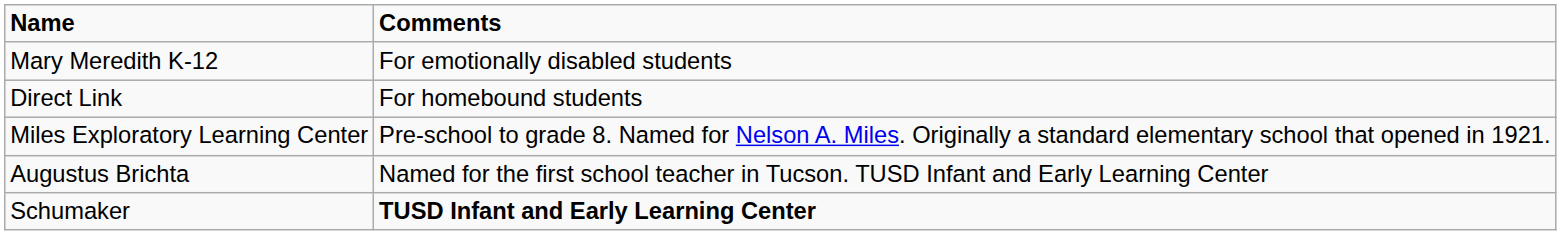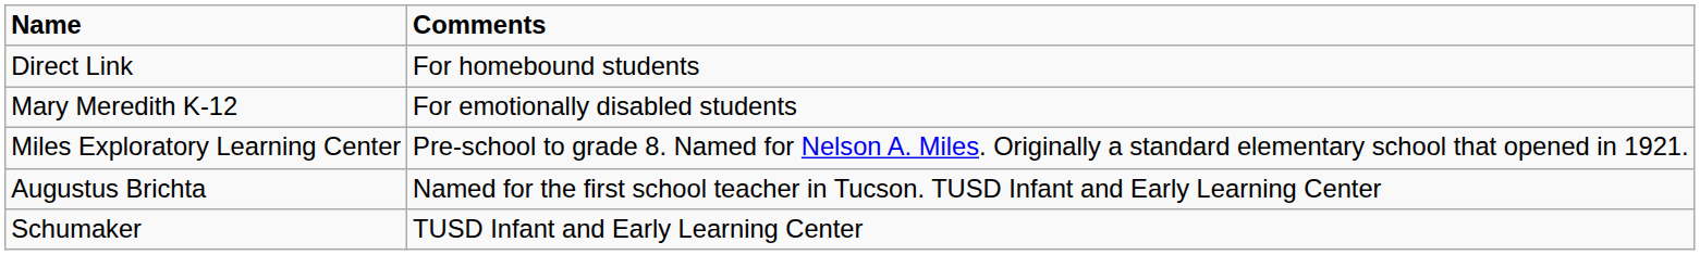rows swapped: Direct Link <-> Mary Meredith K-12
Schumaker | Comments: bold -> normal
